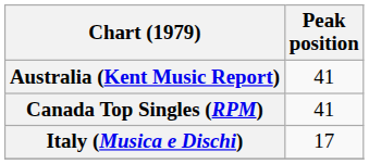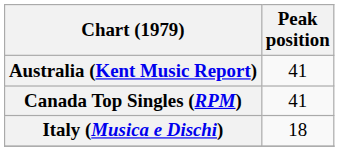Italy (Musica e Dischi) | Peak position: 17 -> 18
